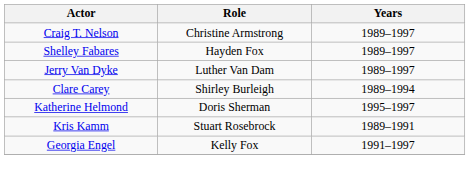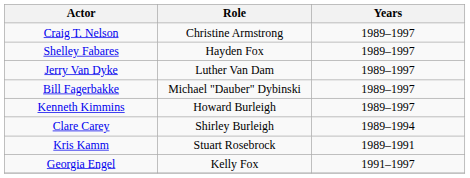+ row: Bill Fagerbakke | Michael "Dauber" Dybinski | 1989–1997
+ row: Kenneth Kimmins | Howard Burleigh | 1989–1997
- row: Katherine Helmond | Doris Sherman | 1995–1997
